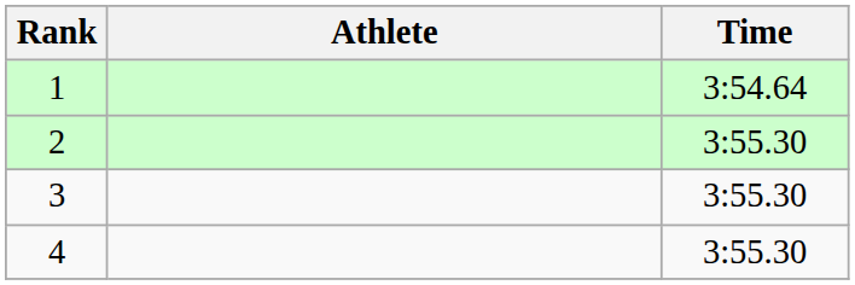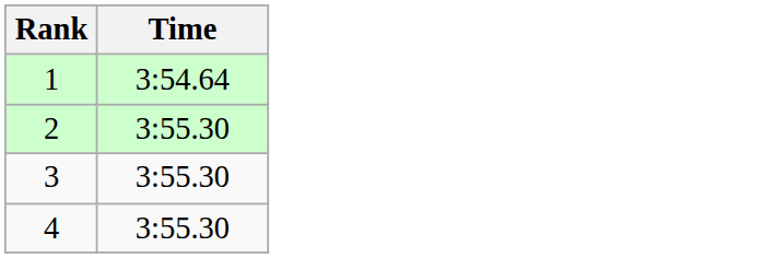- column: Athlete
